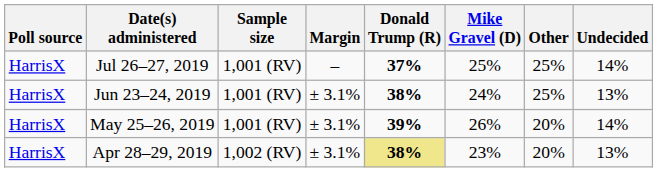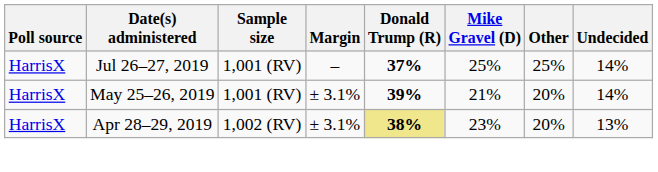- row: HarrisX | Jun 23–24, 2019 | 1,001 (RV) | ± 3.1% | 38% | 24% | 25% | 13%
May 25–26, 2019 | Mike Gravel (D): 26% -> 21%
